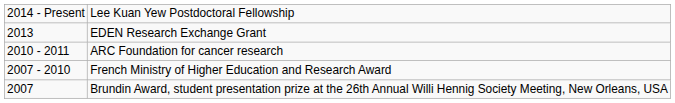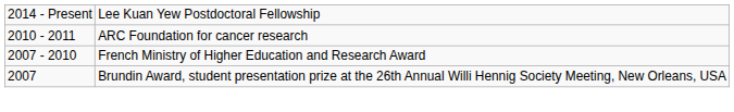- row: 2013 | EDEN Research Exchange Grant
